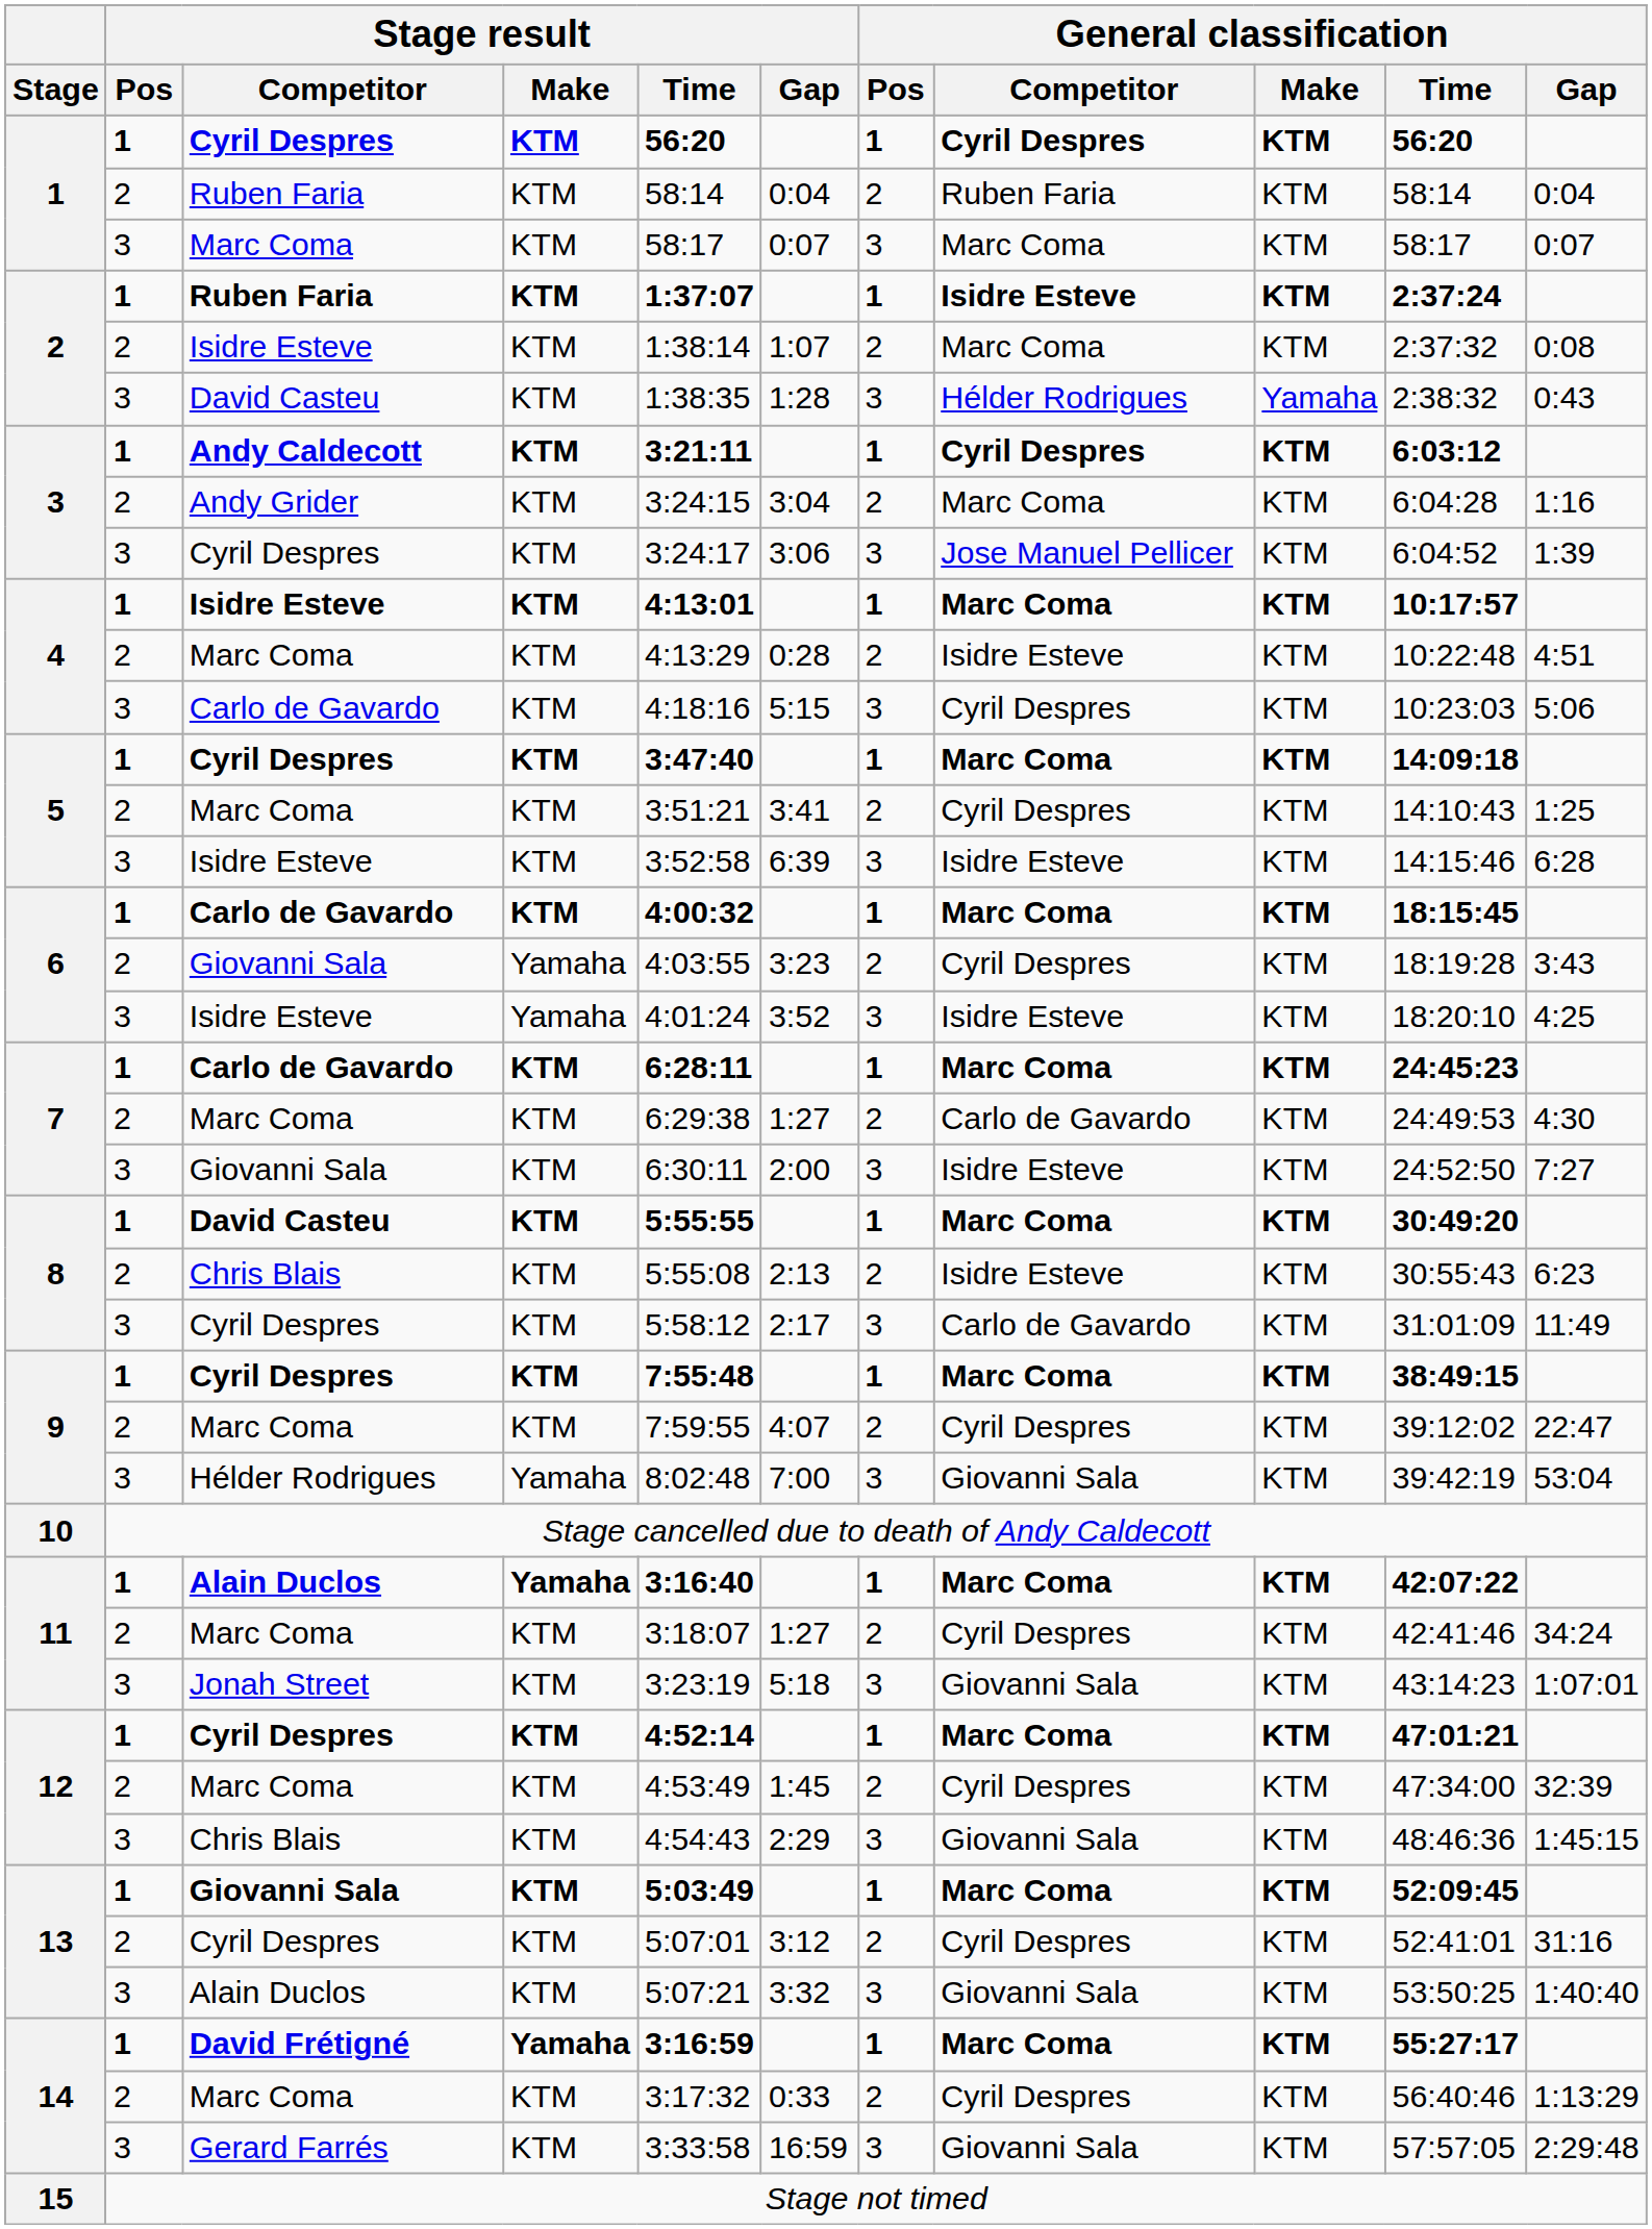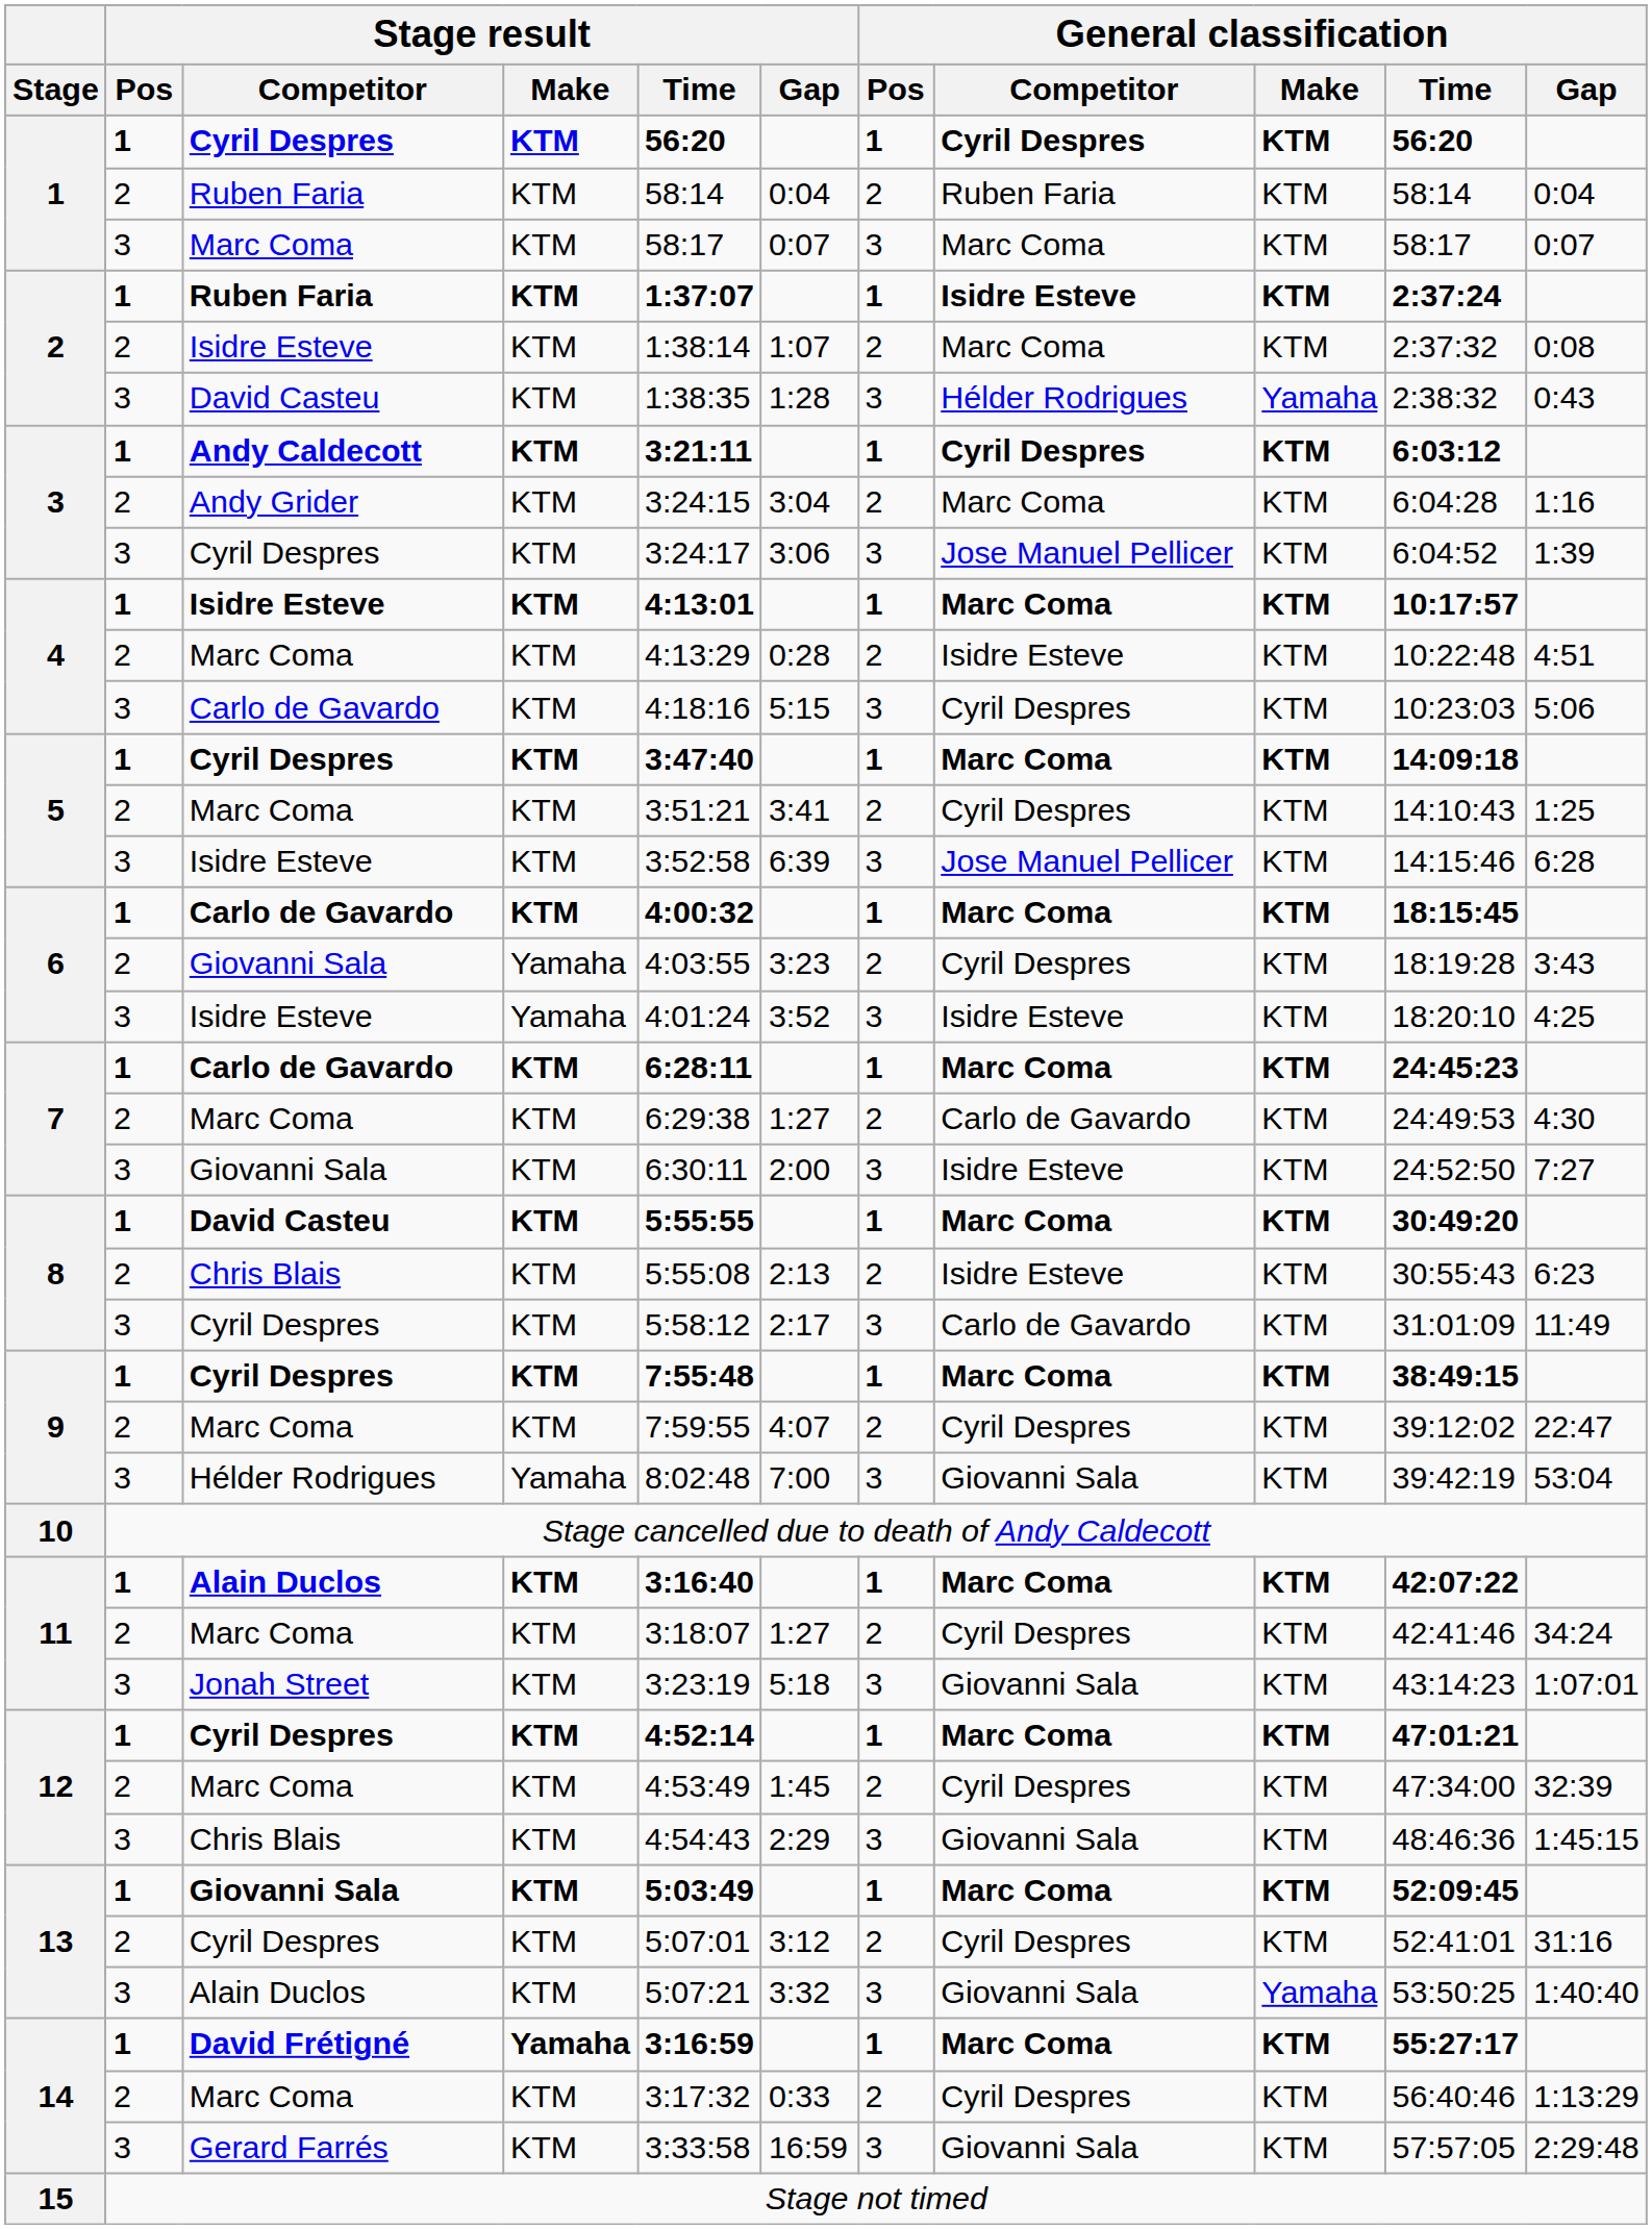5 / Isidre Esteve | General classification / Competitor: Isidre Esteve -> Jose Manuel Pellicer
11 / Alain Duclos | Stage result / Make: Yamaha -> KTM
13 / Alain Duclos | General classification / Make: KTM -> Yamaha
